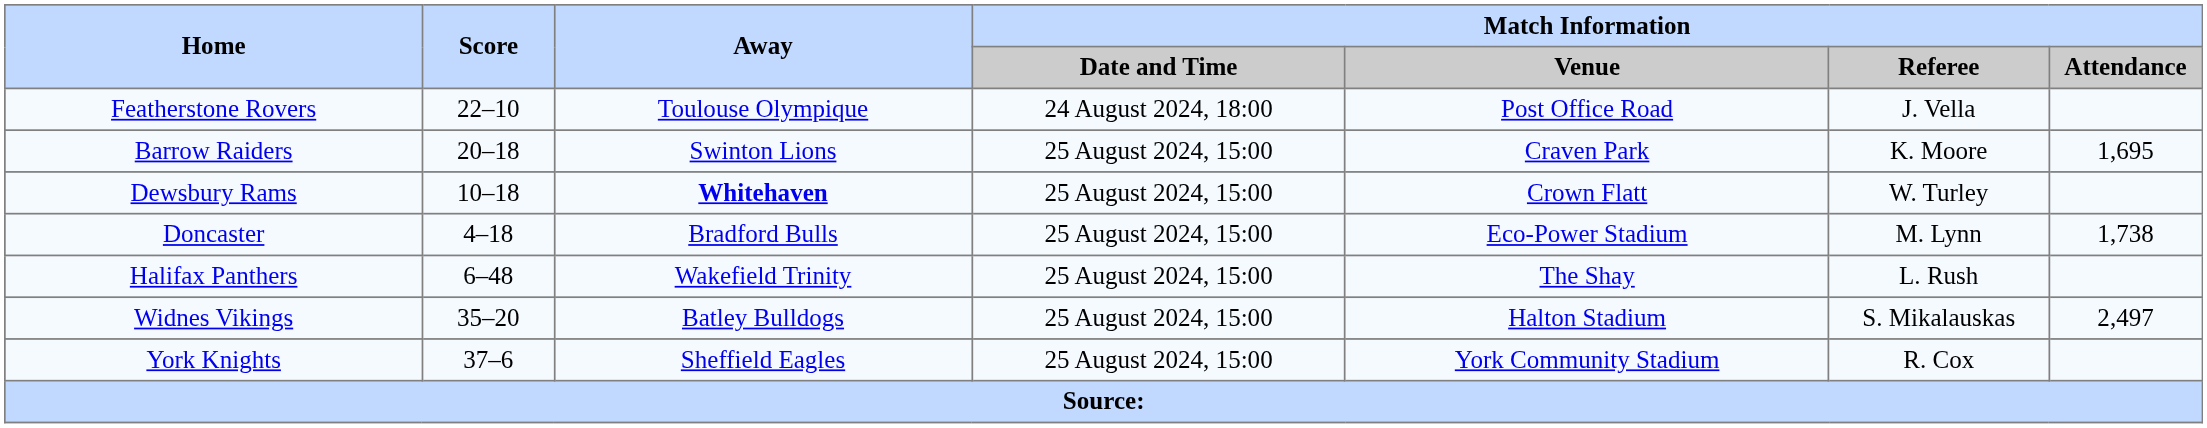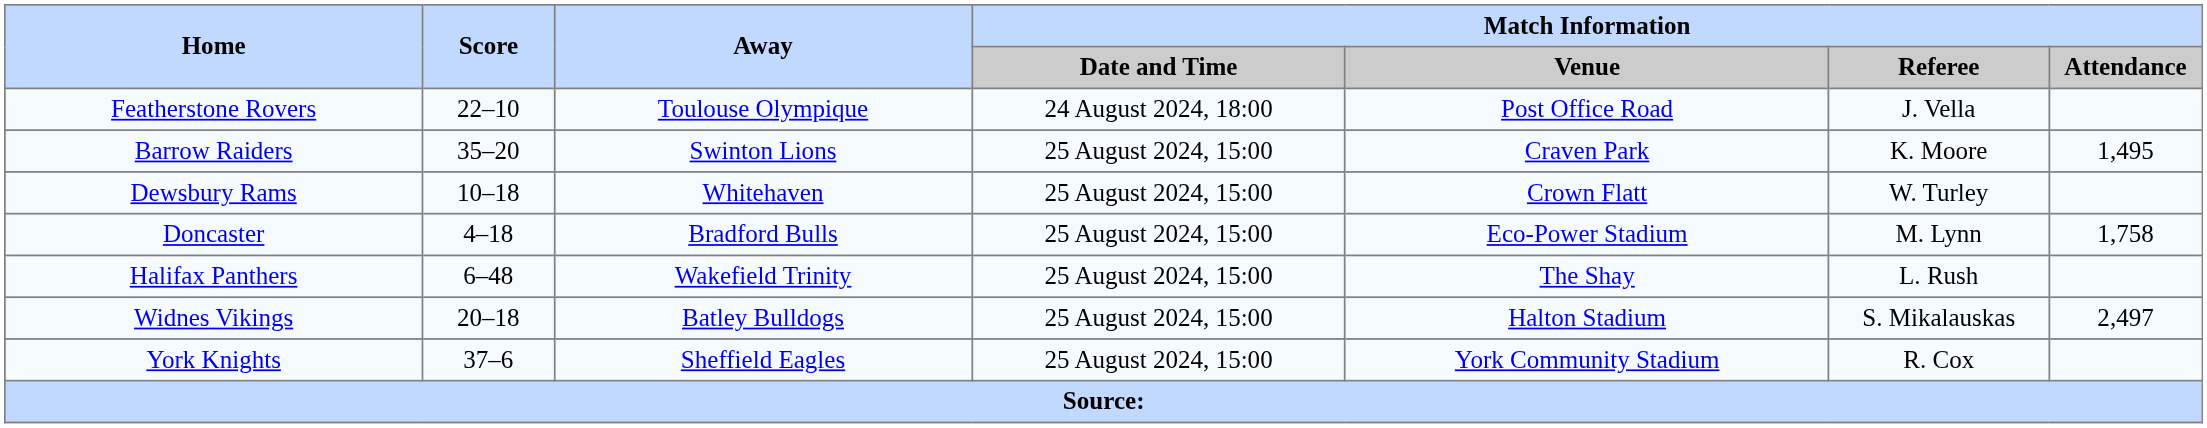Barrow Raiders | Score: 20–18 -> 35–20
Barrow Raiders | Match Information / Attendance: 1,695 -> 1,495
Dewsbury Rams | Away: bold -> normal
Doncaster | Match Information / Attendance: 1,738 -> 1,758
Widnes Vikings | Score: 35–20 -> 20–18
